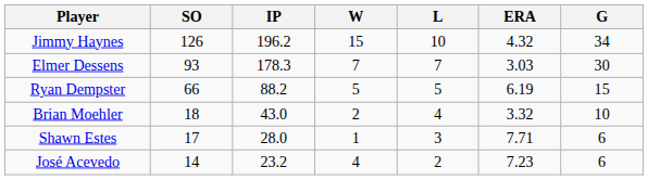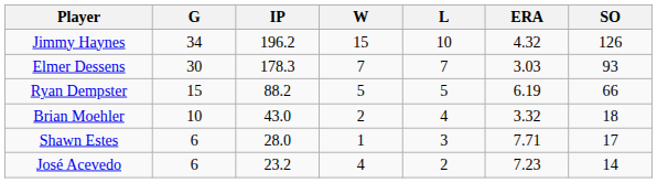columns swapped: G <-> SO
